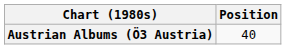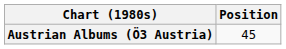Austrian Albums (Ö3 Austria) | Position: 40 -> 45
